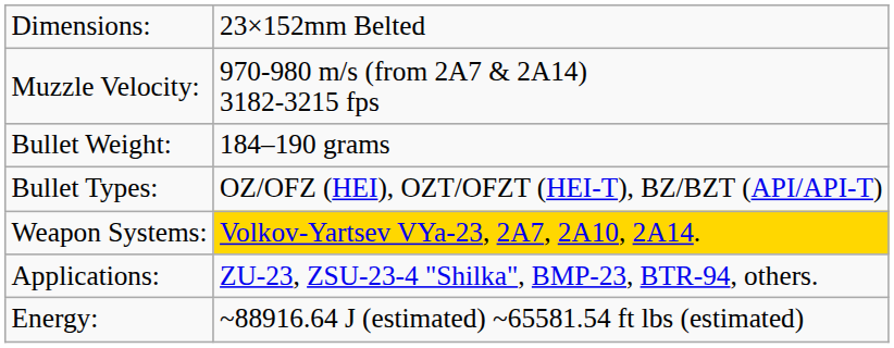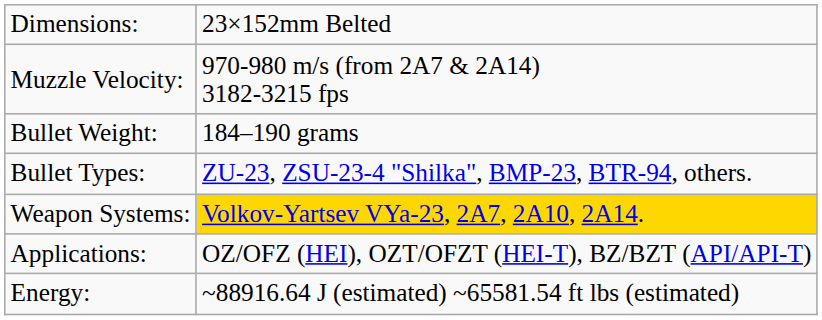Bullet Types: | column 2: OZ/OFZ (HEI), OZT/OFZT (HEI-T), BZ/BZT (API/API-T) -> ZU-23, ZSU-23-4 "Shilka", BMP-23, BTR-94, others.
Applications: | column 2: ZU-23, ZSU-23-4 "Shilka", BMP-23, BTR-94, others. -> OZ/OFZ (HEI), OZT/OFZT (HEI-T), BZ/BZT (API/API-T)
